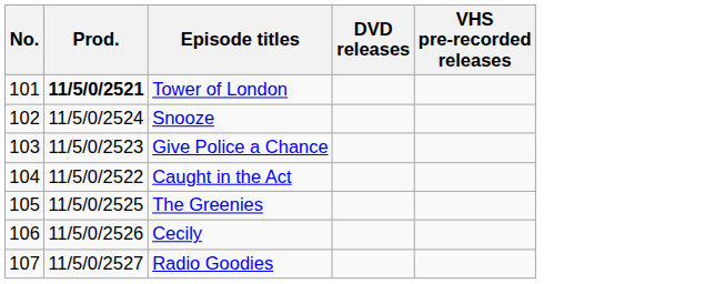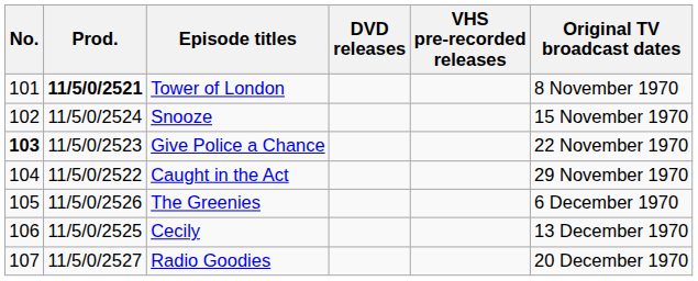+ column: Original TV broadcast dates | 8 November 1970 | 15 November 1970 | 22 November 1970 | 29 November 1970 | 6 December 1970 | 13 December 1970 | 20 December 1970
Give Police a Chance | No.: normal -> bold
The Greenies | Prod.: 11/5/0/2525 -> 11/5/0/2526
Cecily | Prod.: 11/5/0/2526 -> 11/5/0/2525
